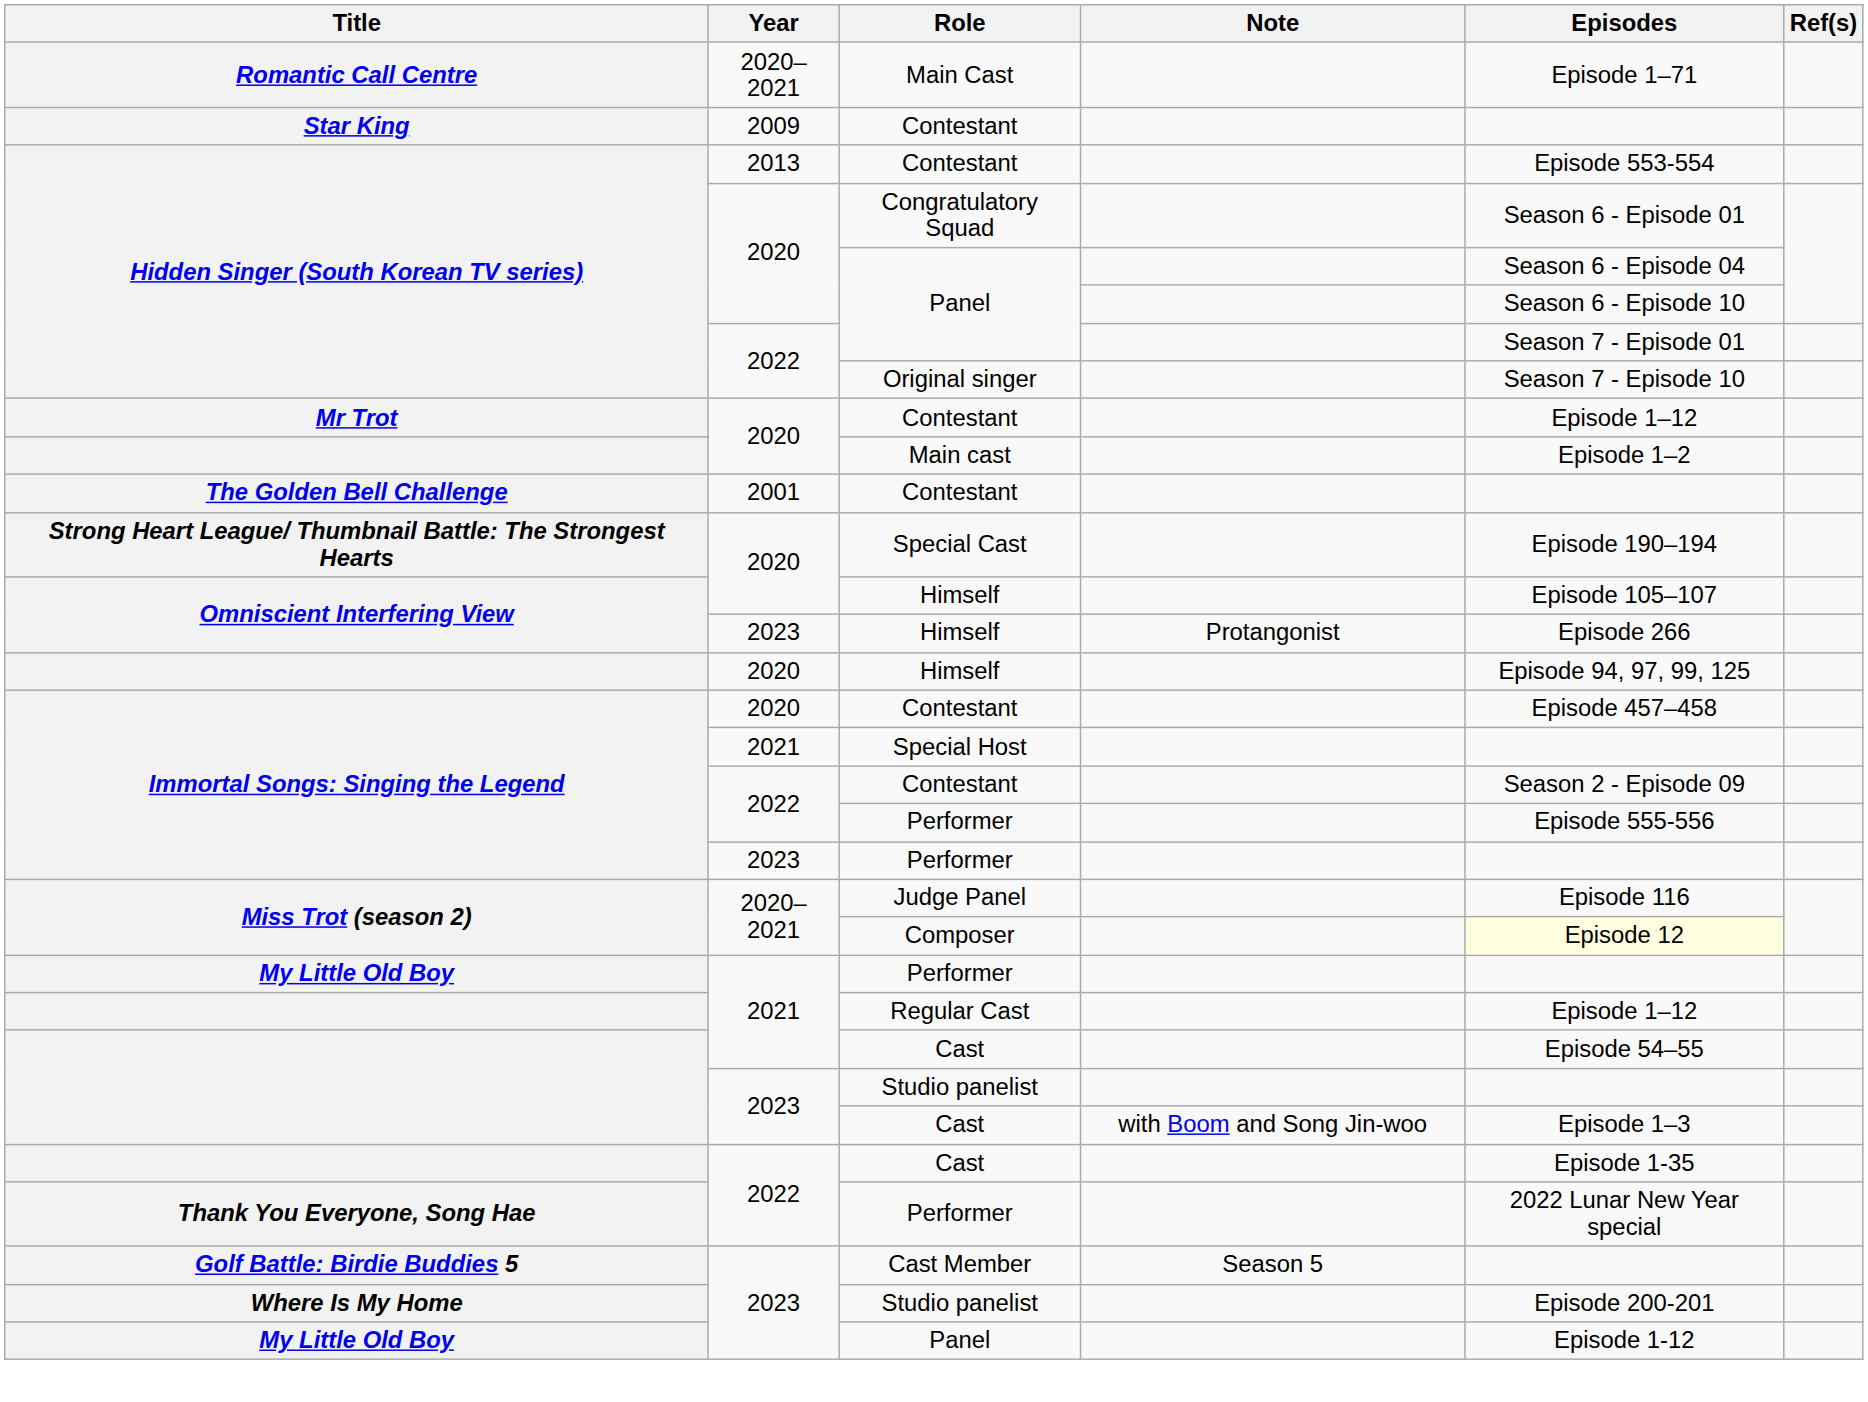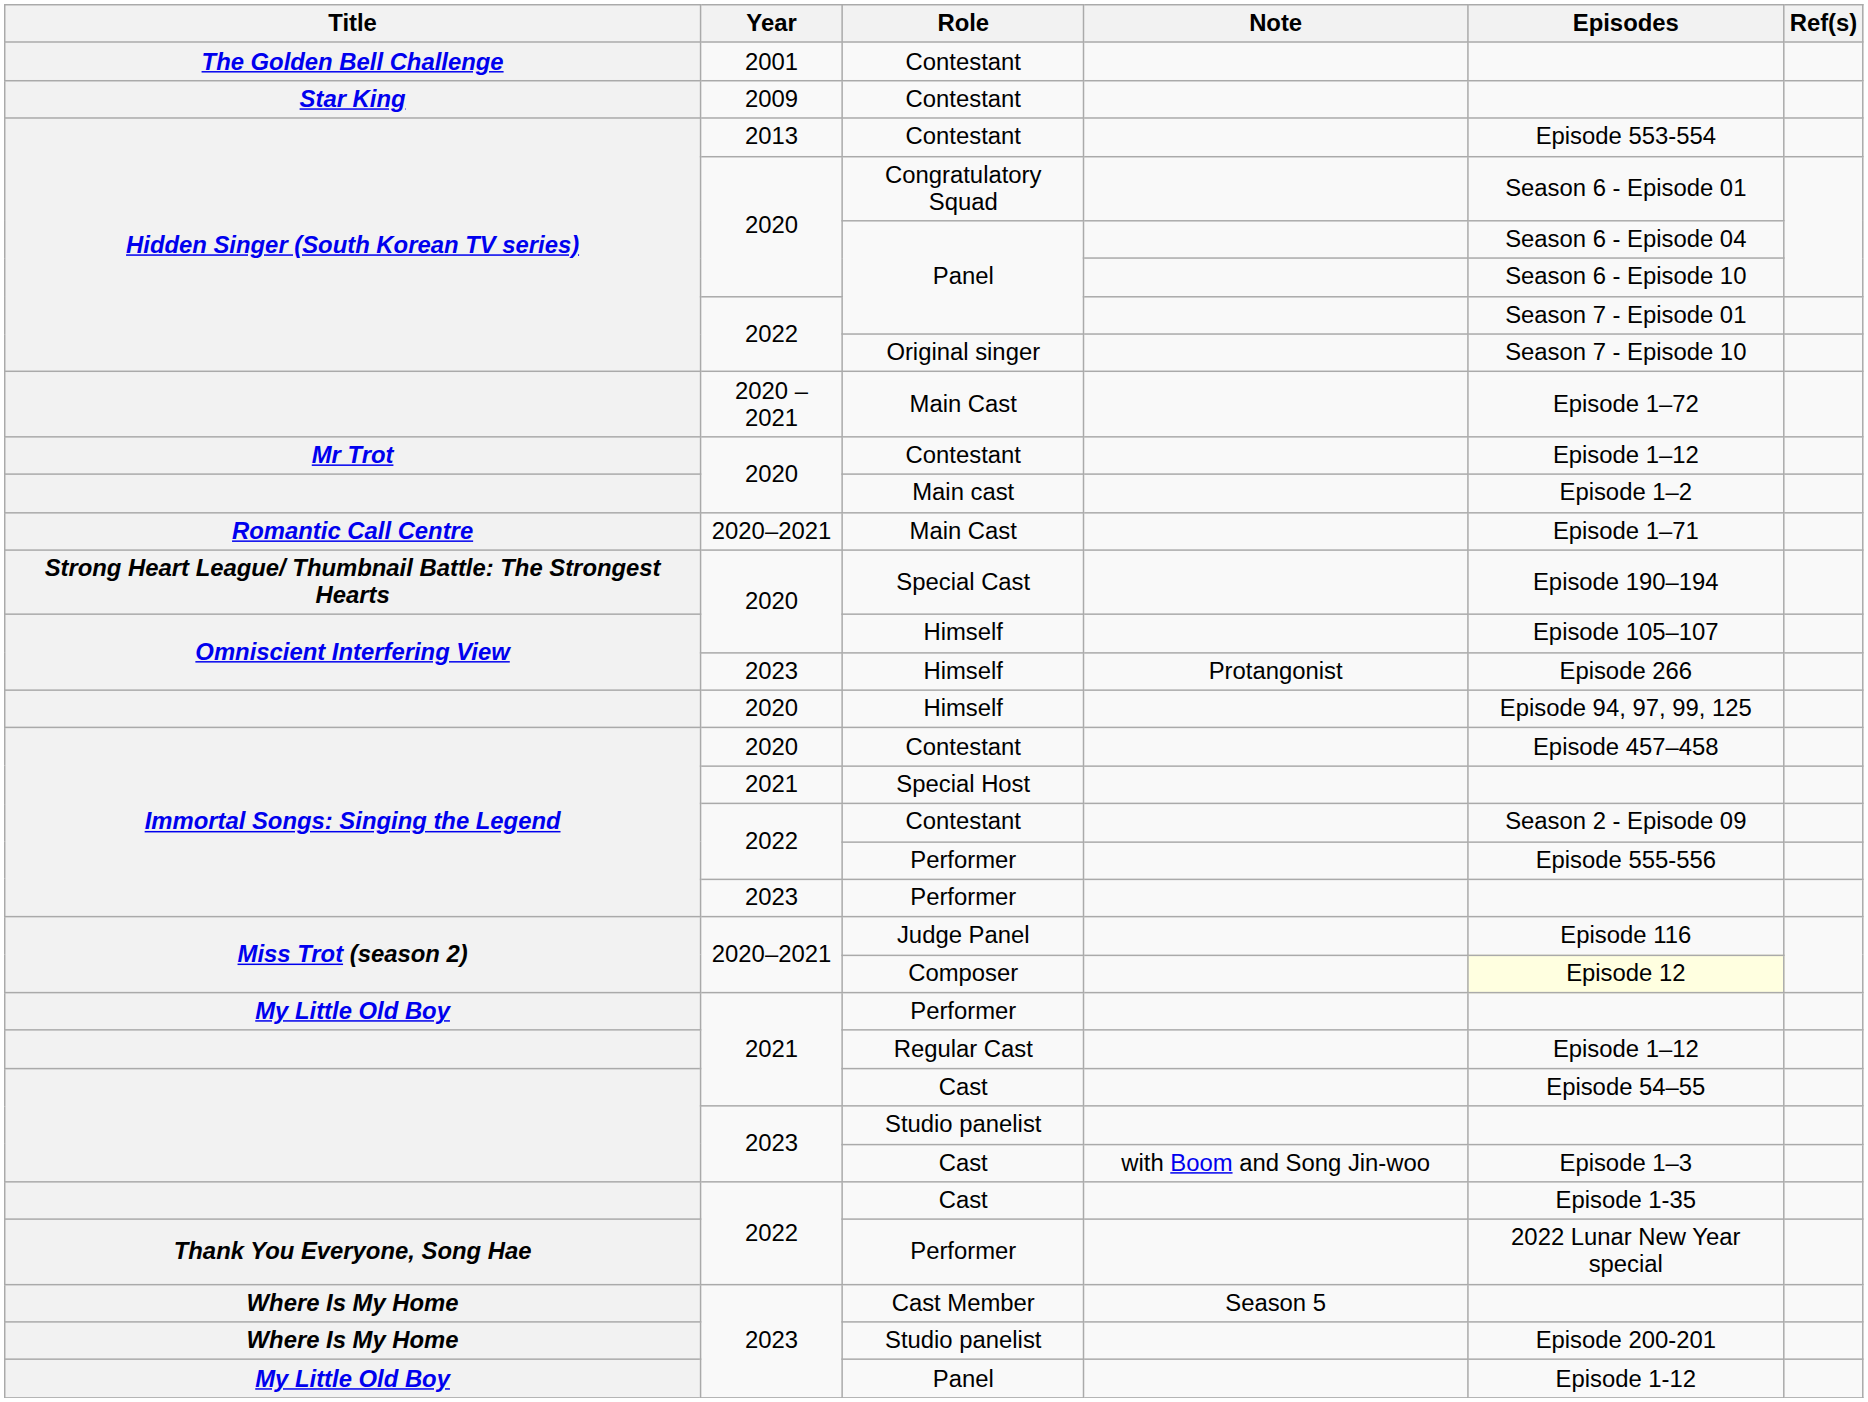rows swapped: 2001 / Contestant <-> 2020–2021 / Main Cast
+ row: 2020 – 2021 | Main Cast | Episode 1–72
Cast Member | Title: Golf Battle: Birdie Buddies 5 -> Where Is My Home
